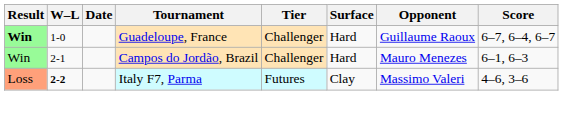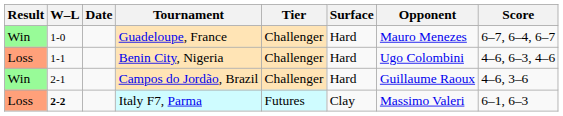Guadeloupe, France | Result: bold -> normal
Guadeloupe, France | Opponent: Guillaume Raoux -> Mauro Menezes
+ row: Loss | 1-1 | Benin City, Nigeria | Challenger | Hard | Ugo Colombini | 4–6, 6–3, 4–6
Campos do Jordão, Brazil | Opponent: Mauro Menezes -> Guillaume Raoux
Campos do Jordão, Brazil | Score: 6–1, 6–3 -> 4–6, 3–6
Italy F7, Parma | Score: 4–6, 3–6 -> 6–1, 6–3
